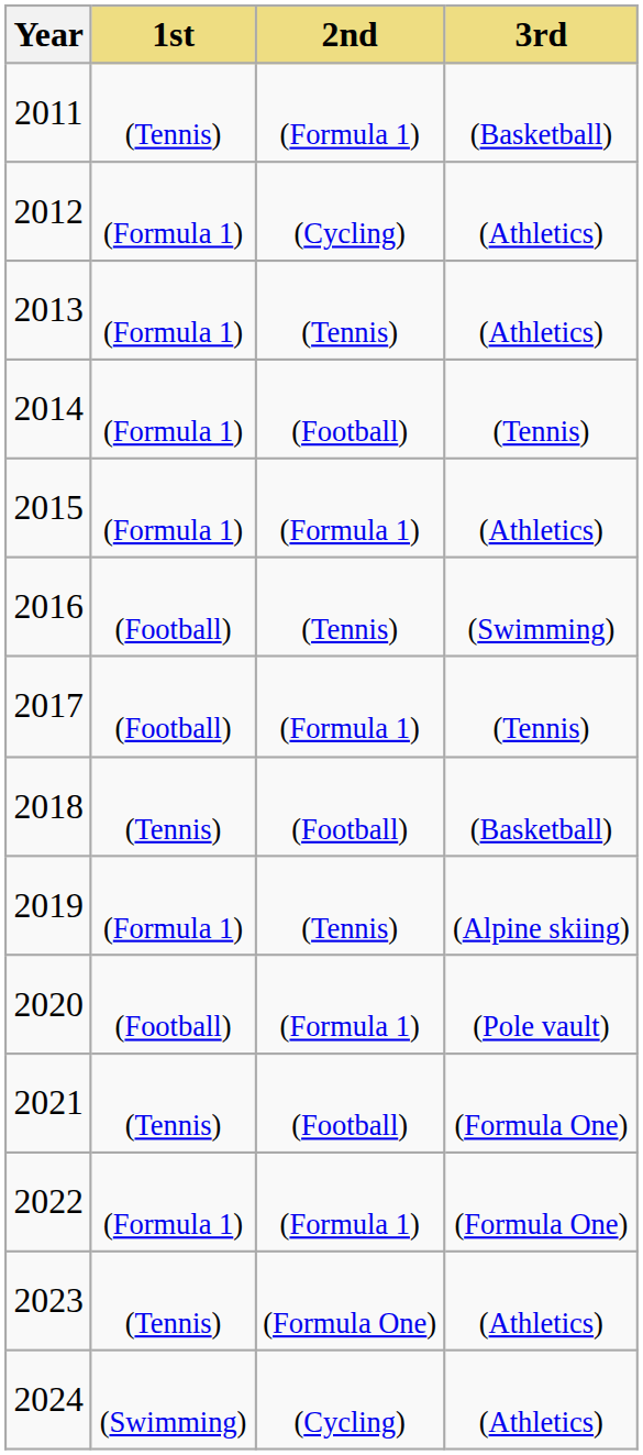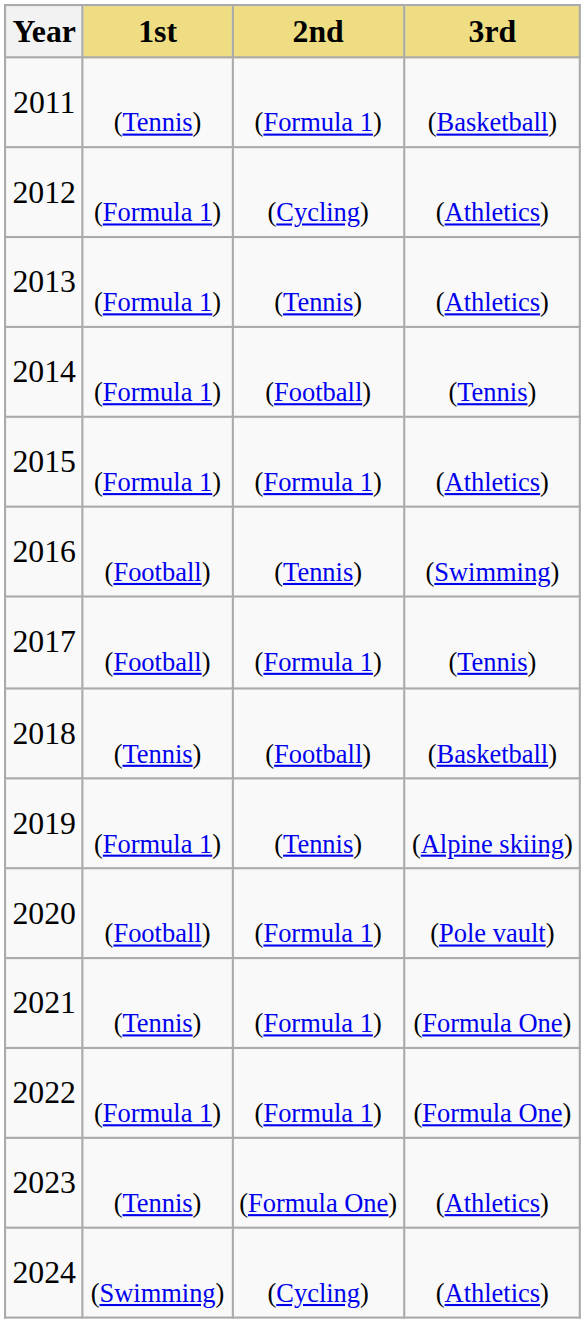2021 | 2nd: (Football) -> (Formula 1)
